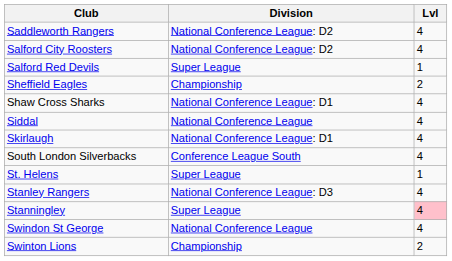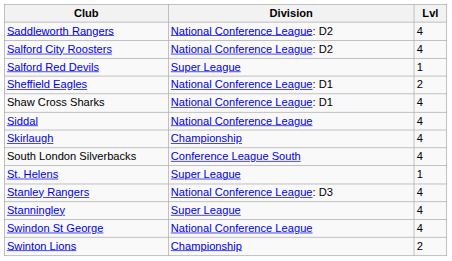Sheffield Eagles | Division: Championship -> National Conference League: D1
Skirlaugh | Division: National Conference League: D1 -> Championship
Stanningley | Lvl: pink background -> no background
